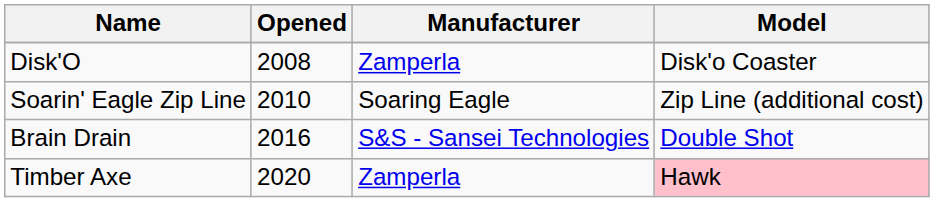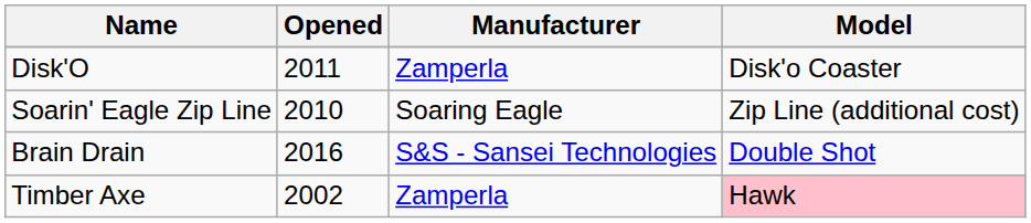Disk'O | Opened: 2008 -> 2011
Timber Axe | Opened: 2020 -> 2002
